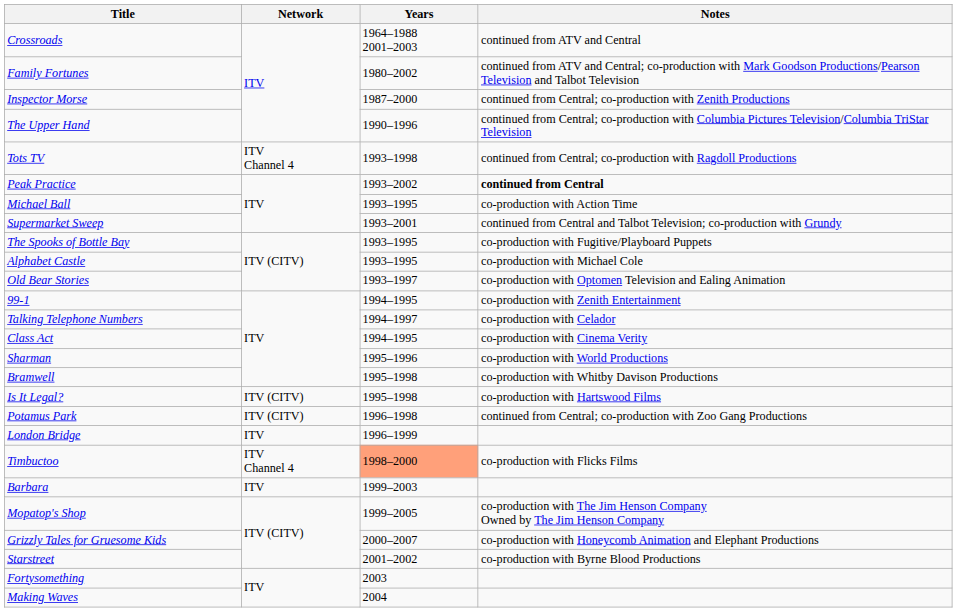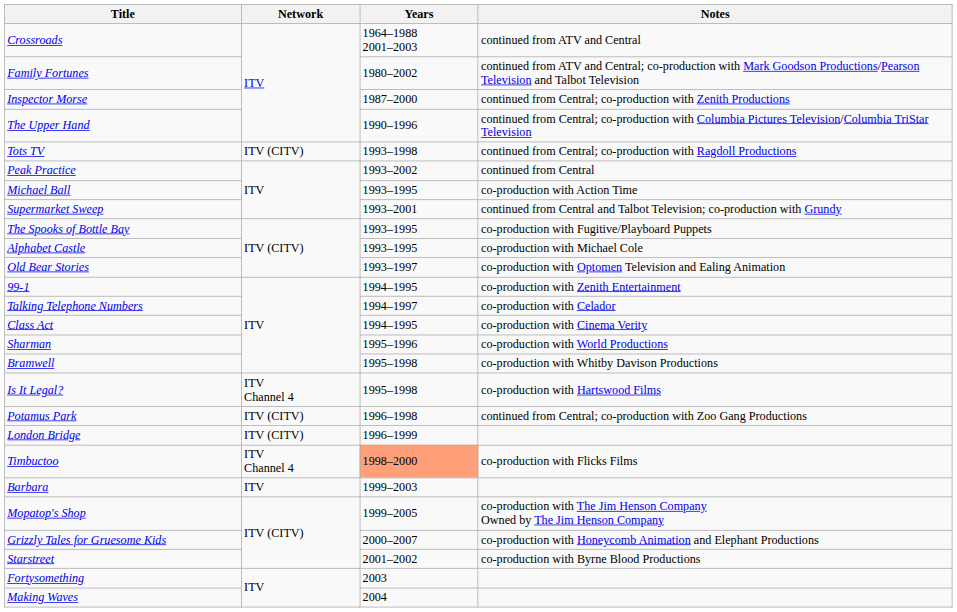Tots TV | Network: ITV Channel 4 -> ITV (CITV)
Peak Practice | Notes: bold -> normal
Is It Legal? | Network: ITV (CITV) -> ITV Channel 4
London Bridge | Network: ITV -> ITV (CITV)
